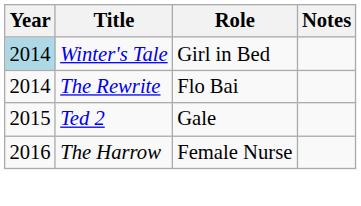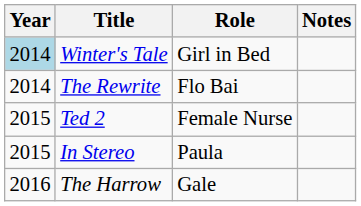Ted 2 | Role: Gale -> Female Nurse
+ row: 2015 | In Stereo | Paula
The Harrow | Role: Female Nurse -> Gale
